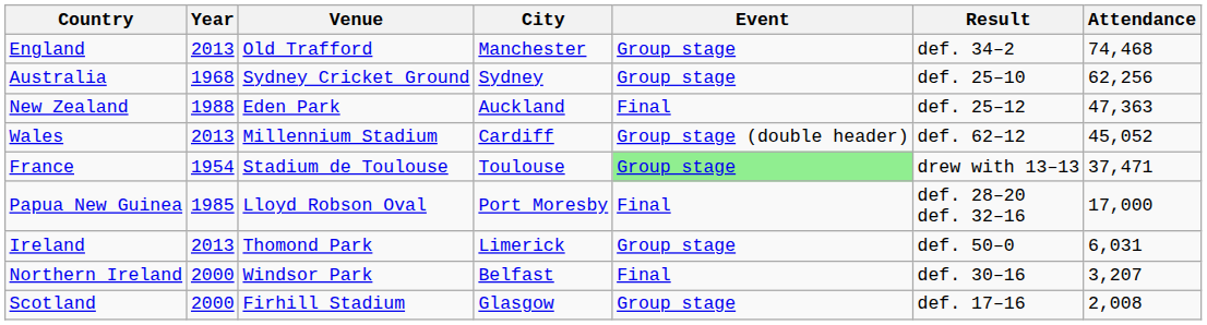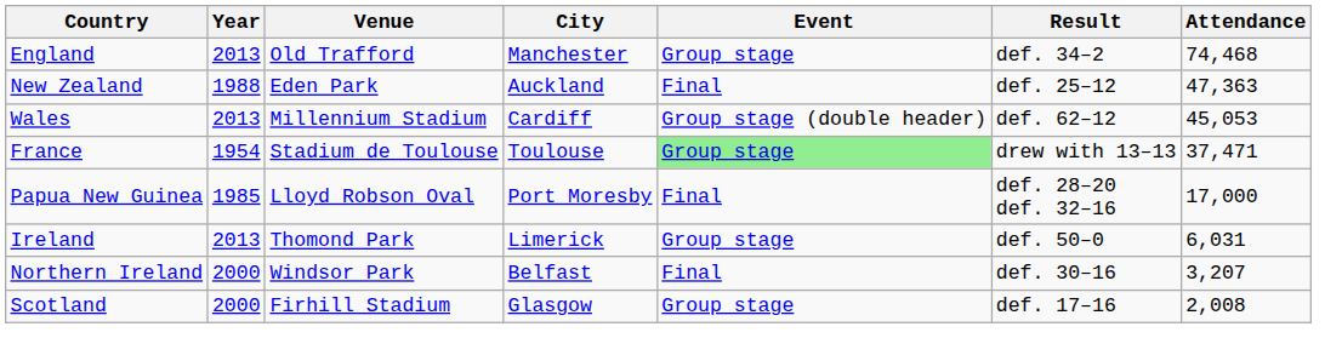- row: Australia | 1968 | Sydney Cricket Ground | Sydney | Group stage | def. 25–10 | 62,256
Wales | Attendance: 45,052 -> 45,053
